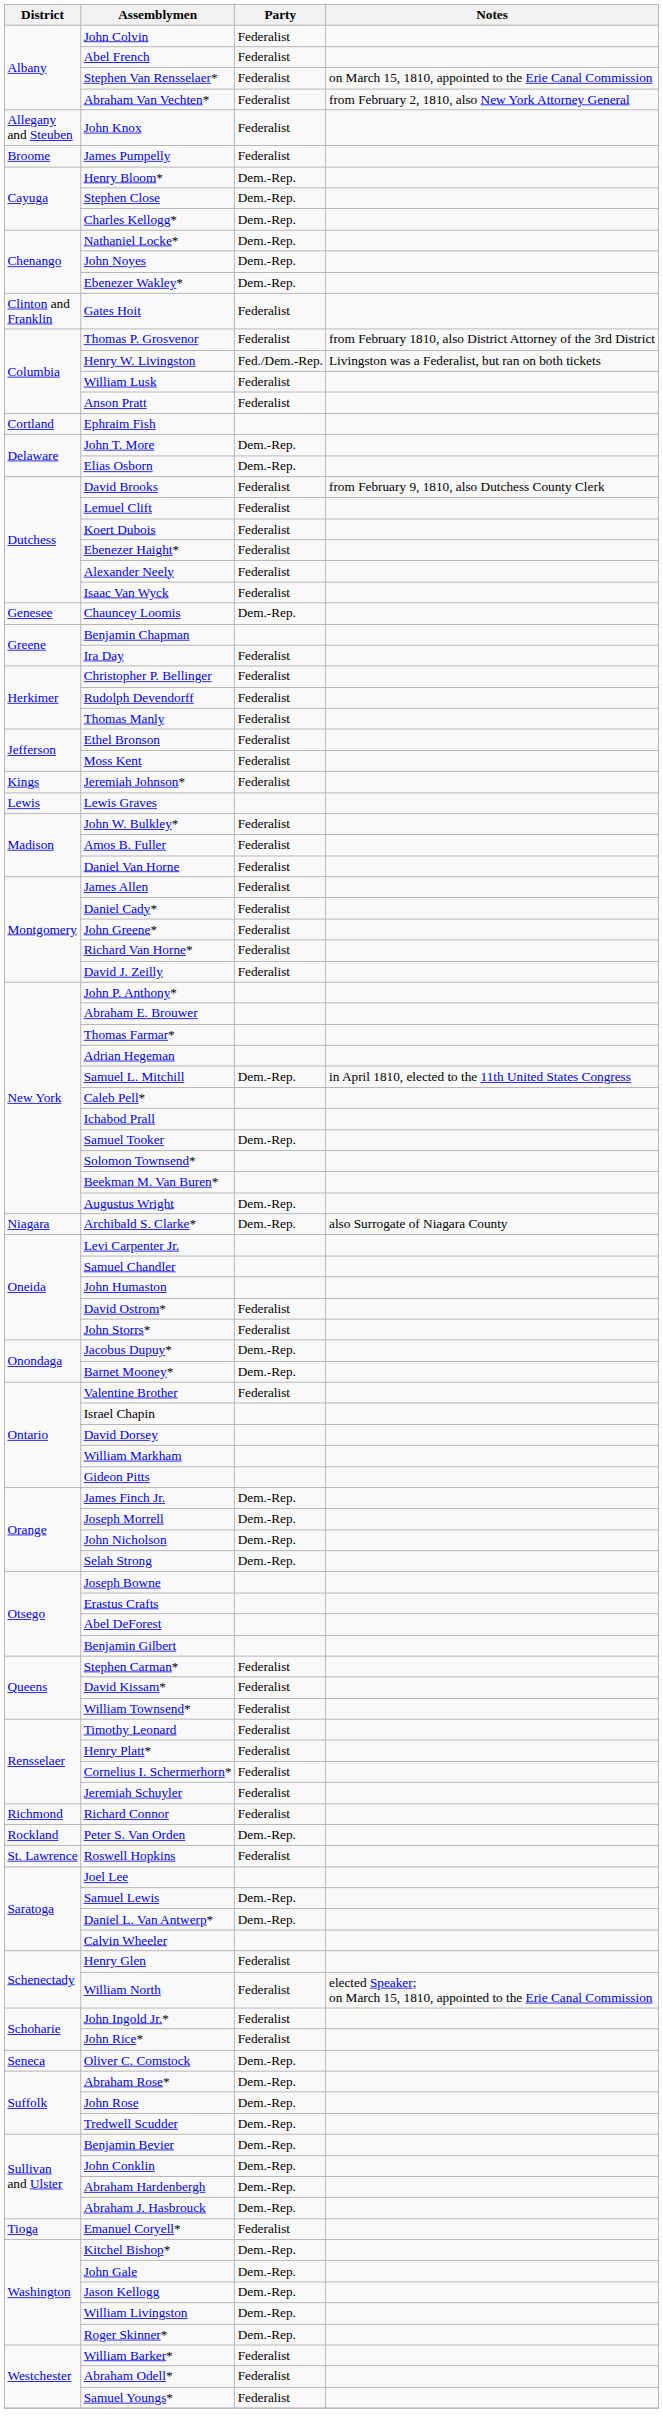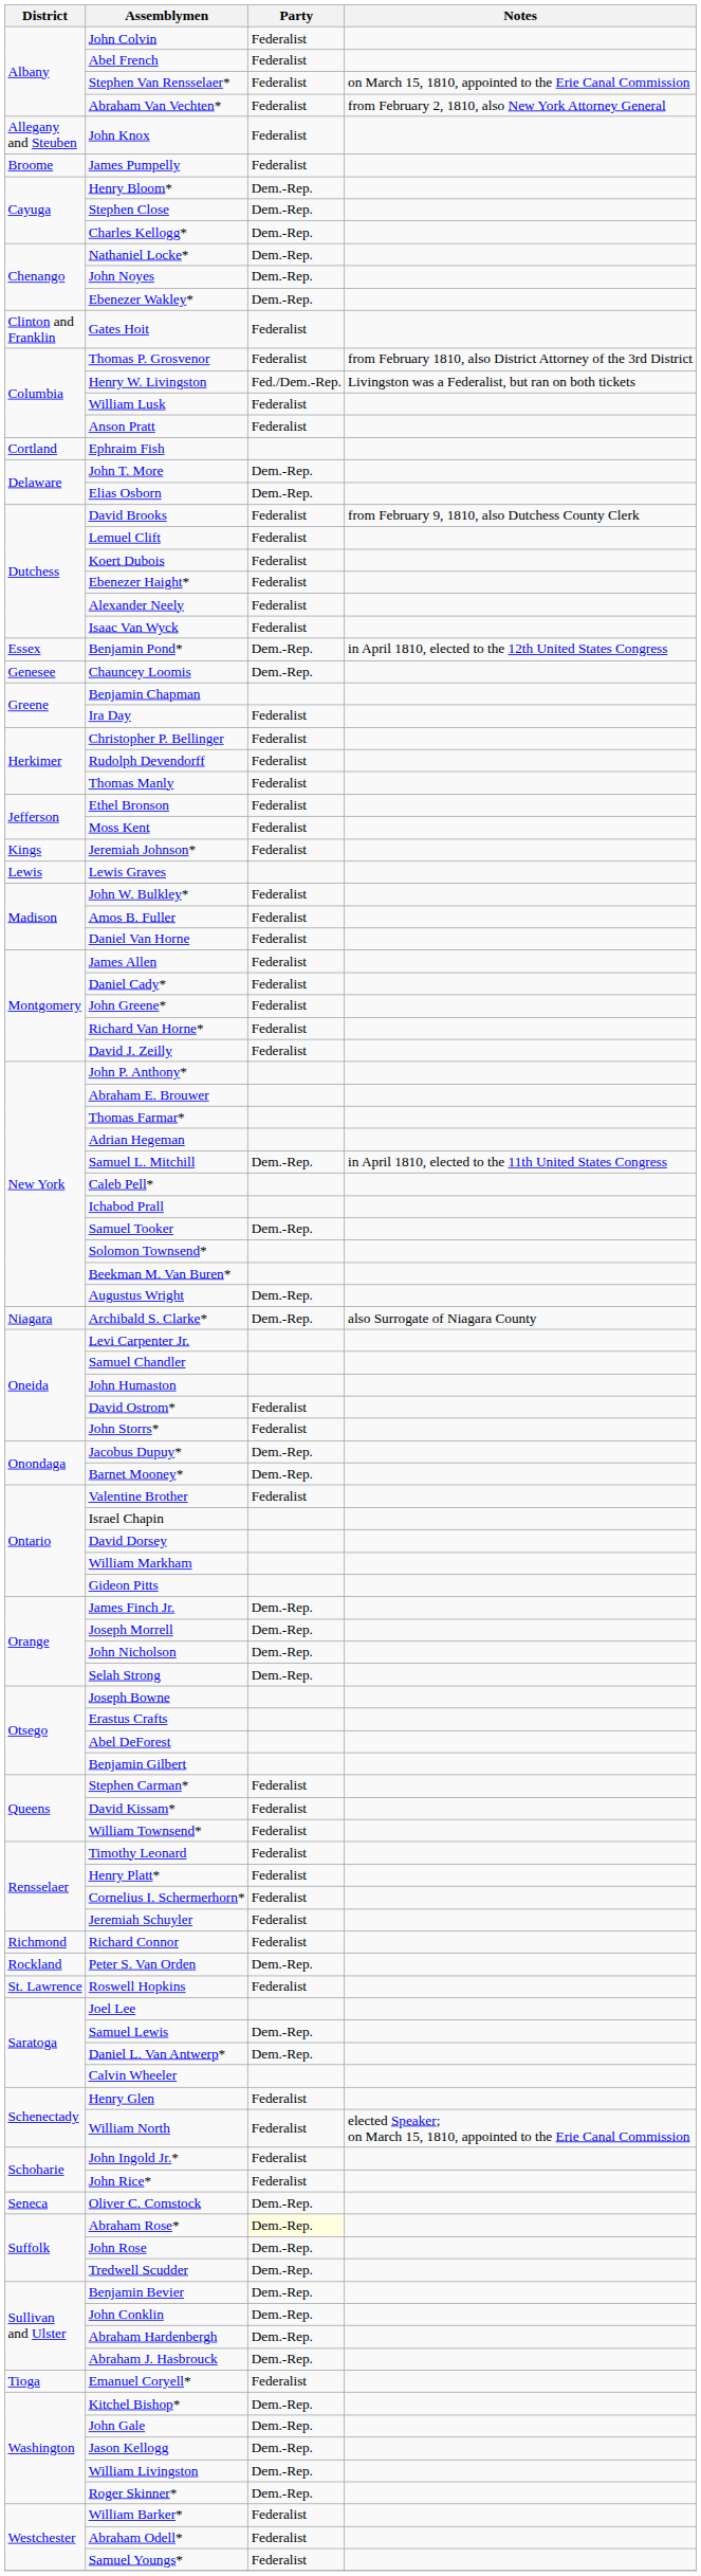+ row: Essex | Benjamin Pond* | Dem.-Rep. | in April 1810, elected to the 12th United States Congress
Abraham Rose* | Party: no background -> lightyellow background
